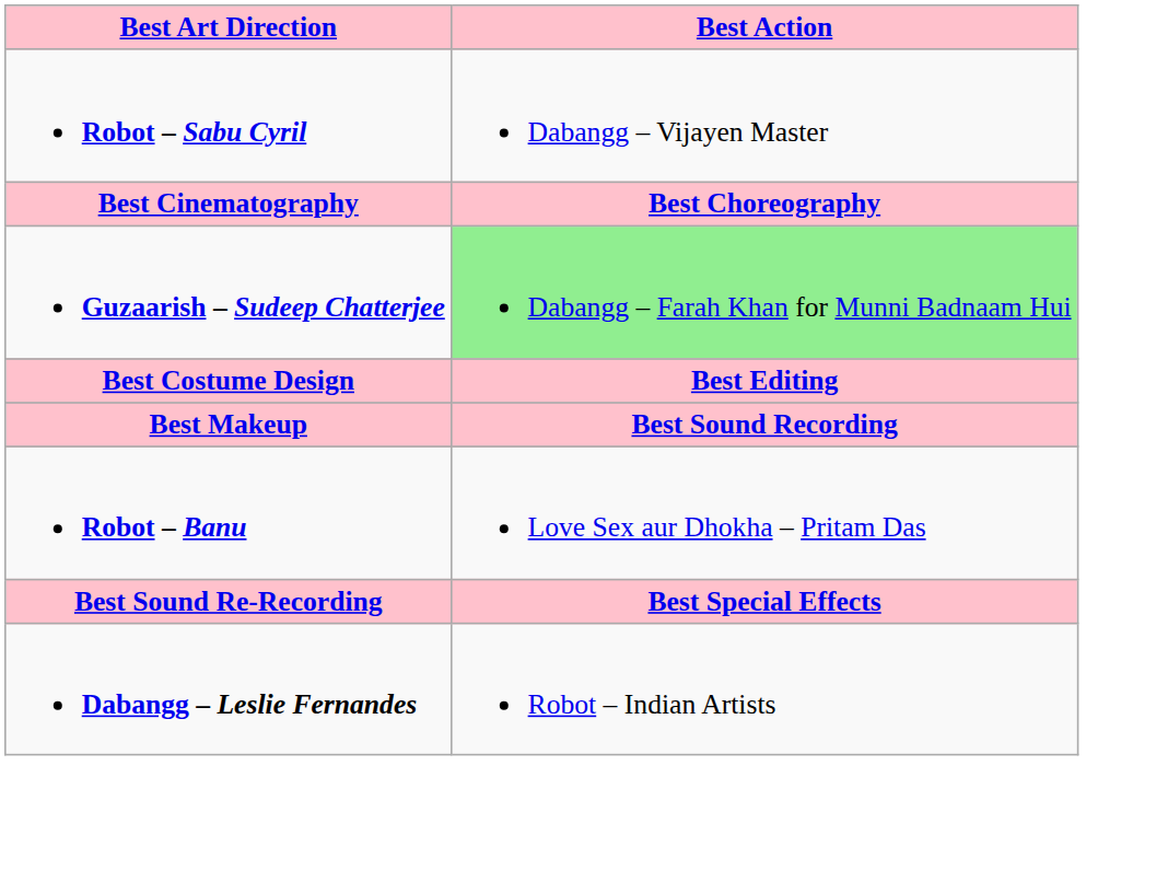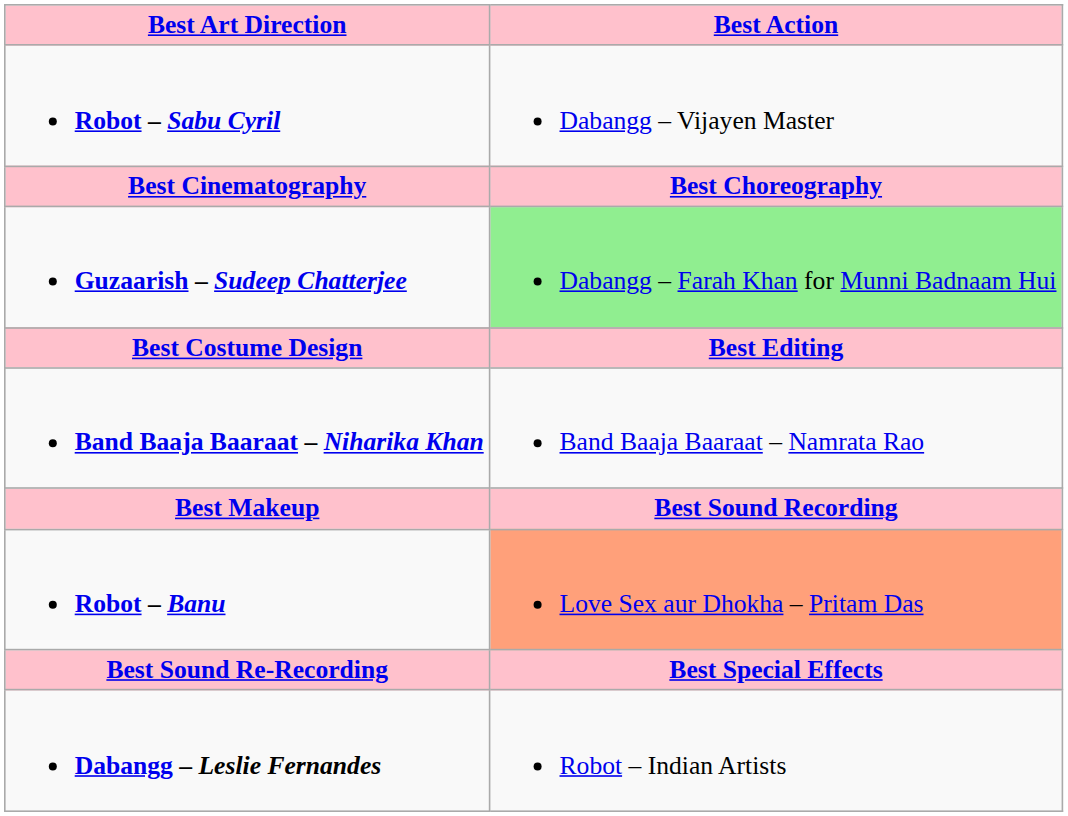+ row: Band Baaja Baaraat – Niharika Khan | Band Baaja Baaraat – Namrata Rao
Robot – Banu | Best Action: no background -> lightsalmon background
